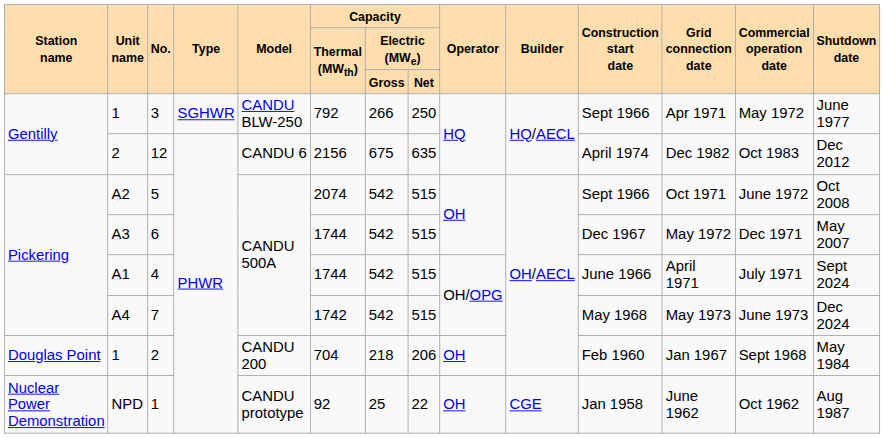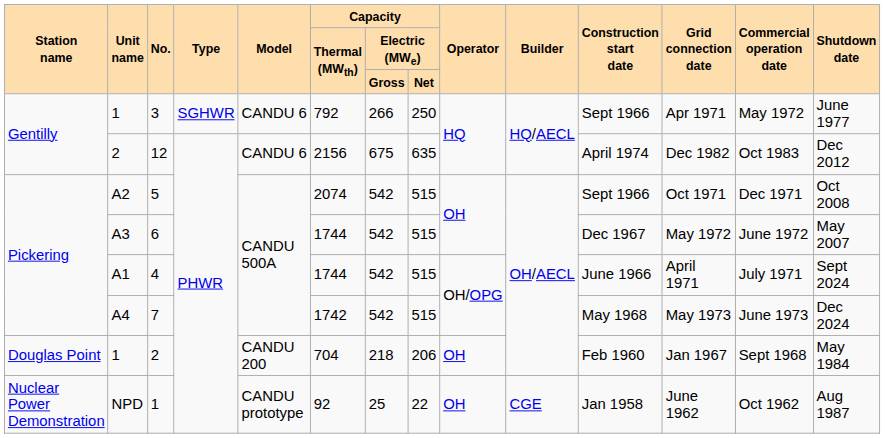3 | Model: CANDU BLW-250 -> CANDU 6
5 | Commercial operation date: June 1972 -> Dec 1971
6 | Commercial operation date: Dec 1971 -> June 1972
